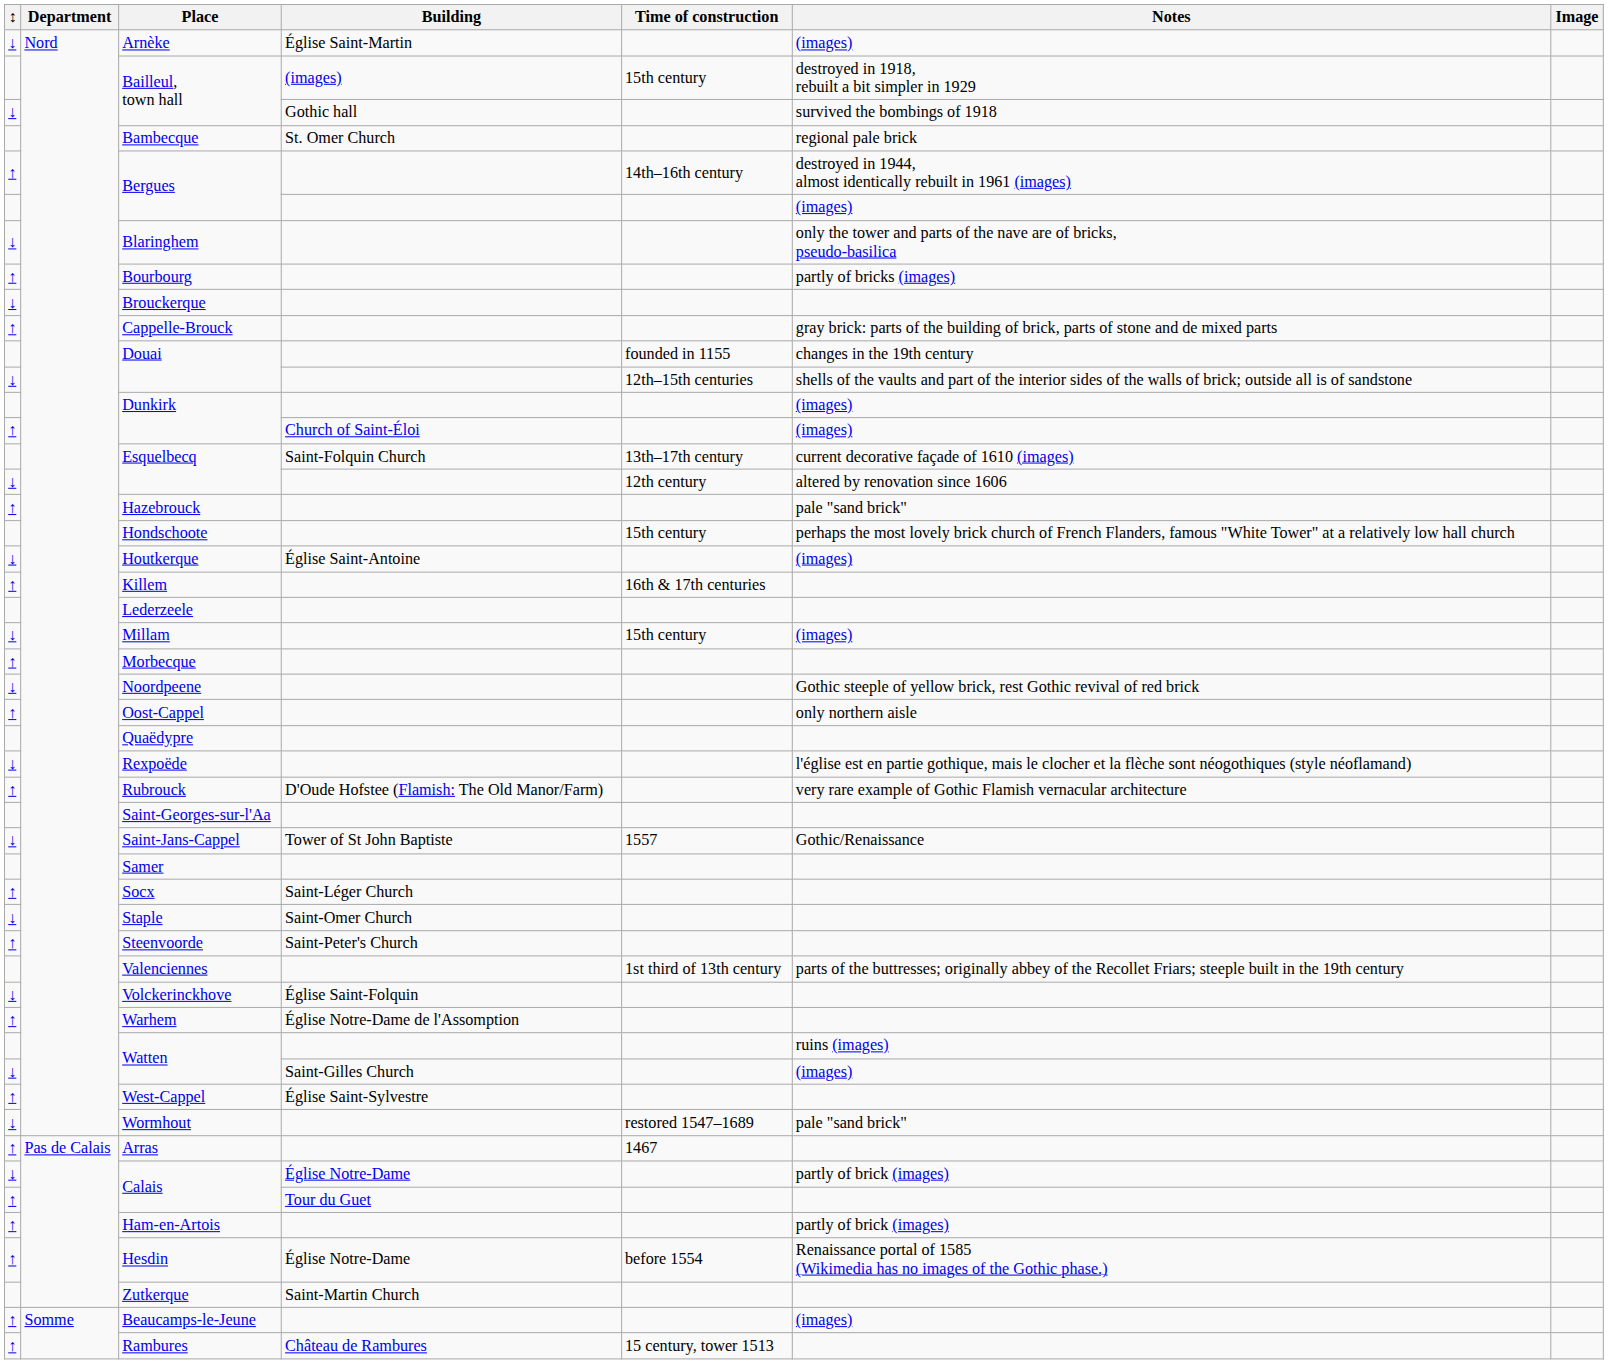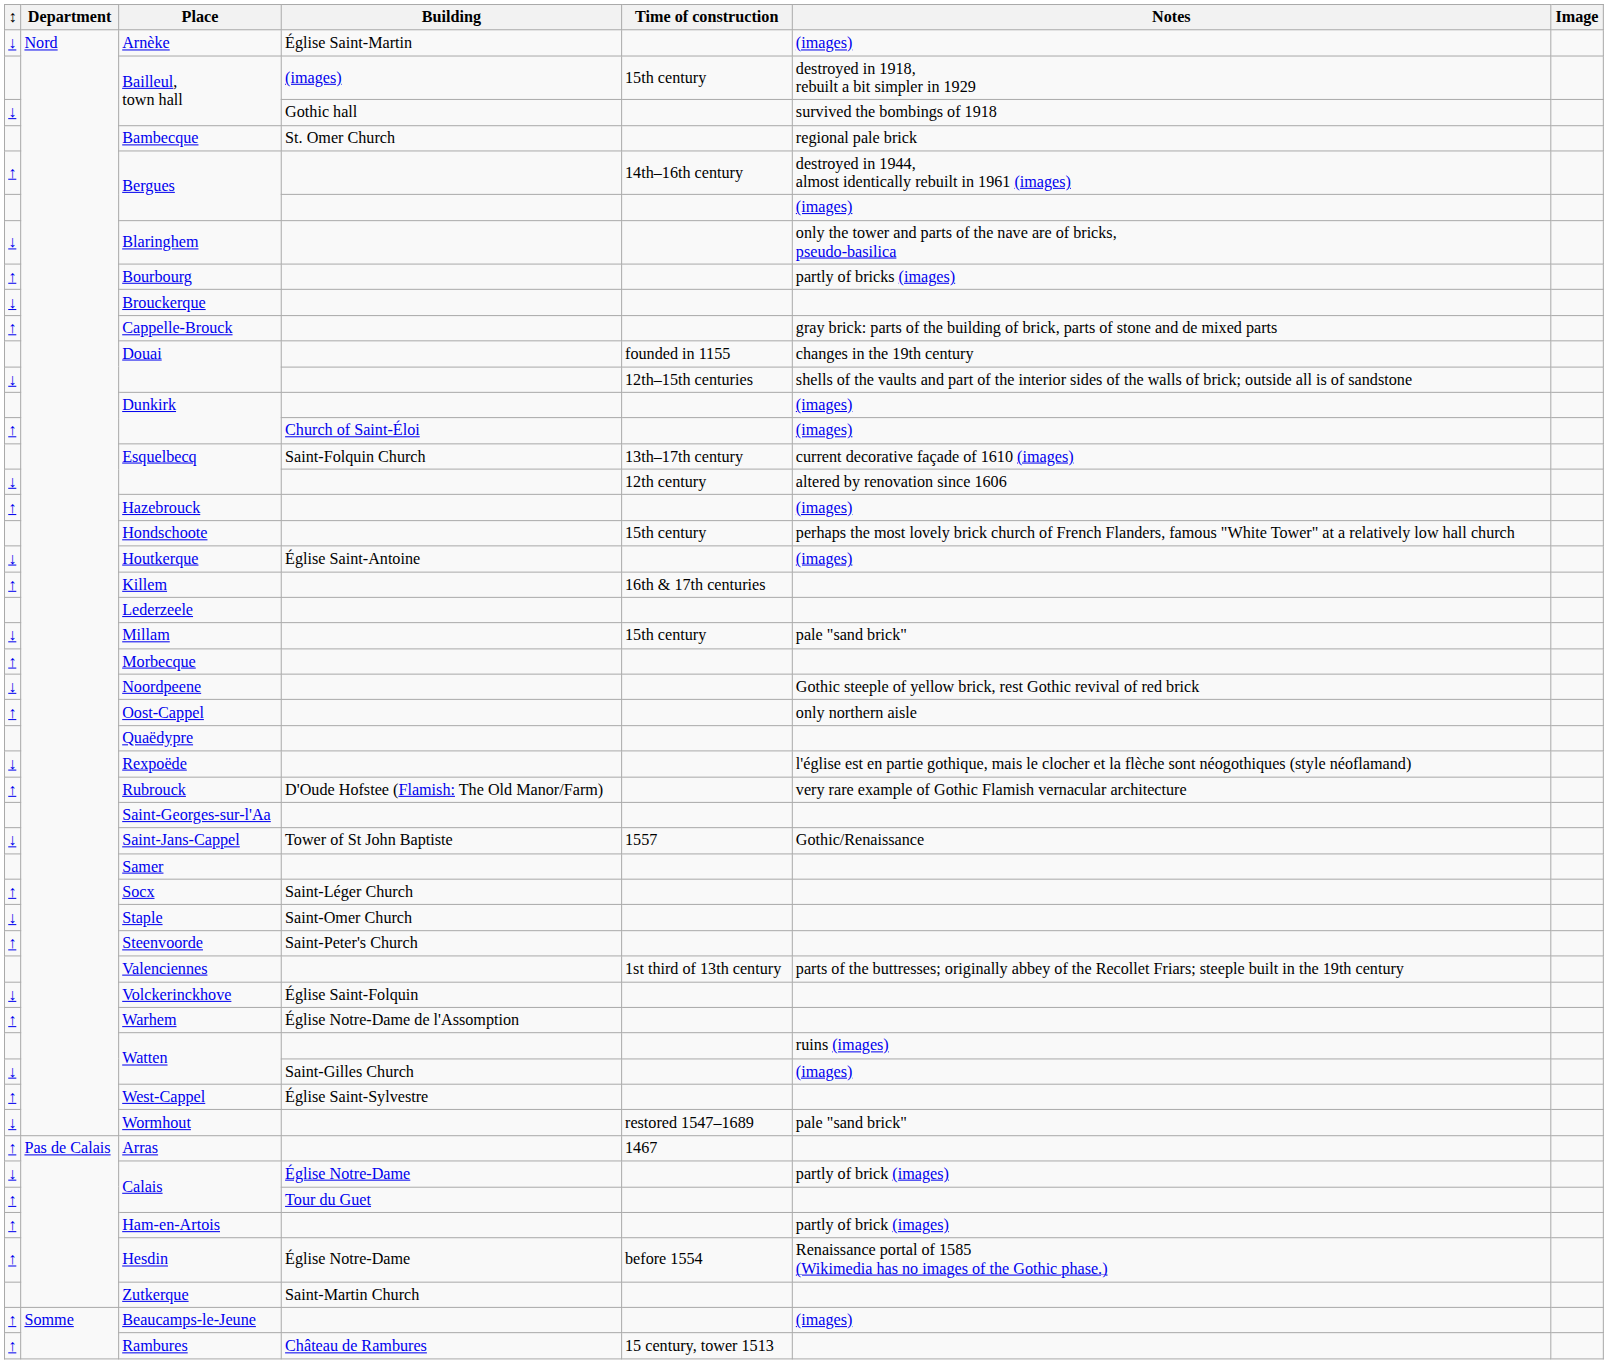Hazebrouck | Notes: pale "sand brick" -> (images)
Millam | Notes: (images) -> pale "sand brick"
